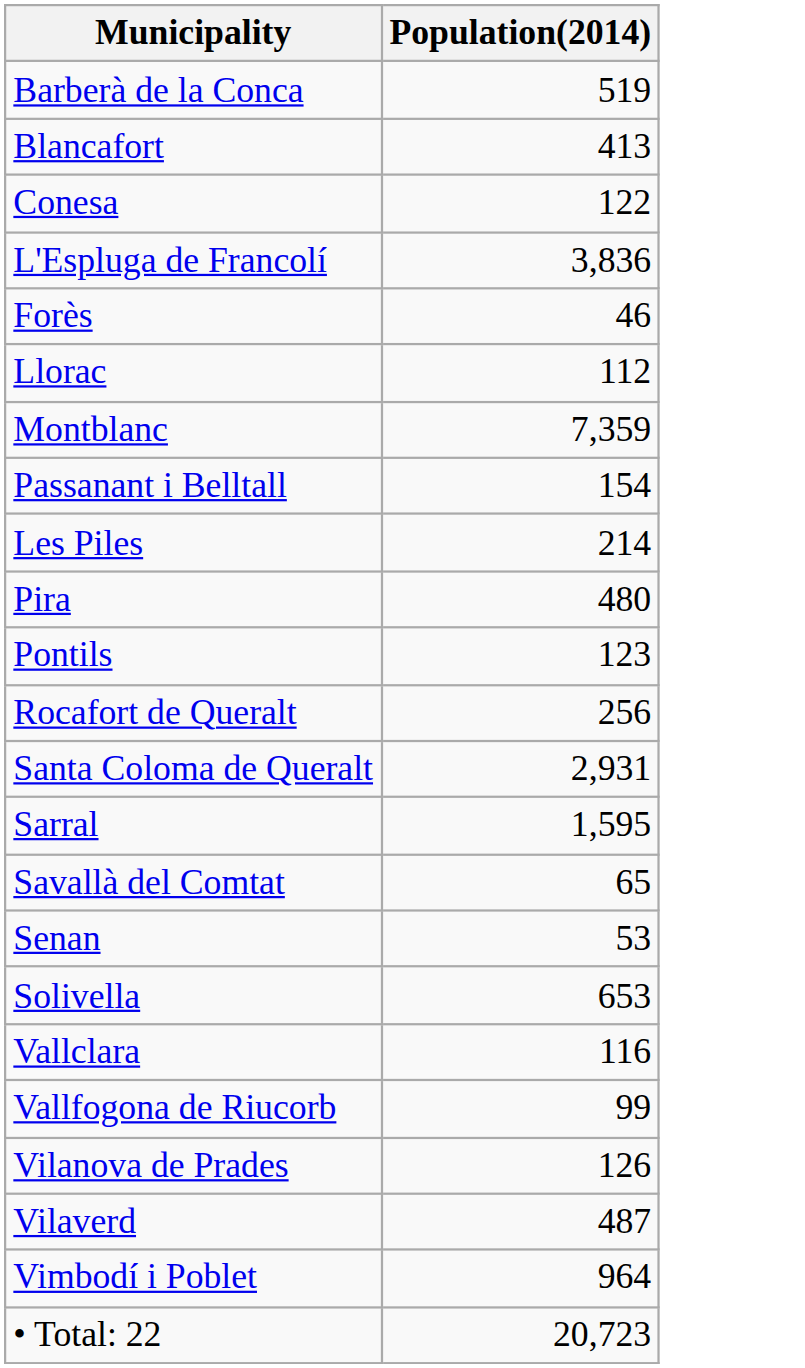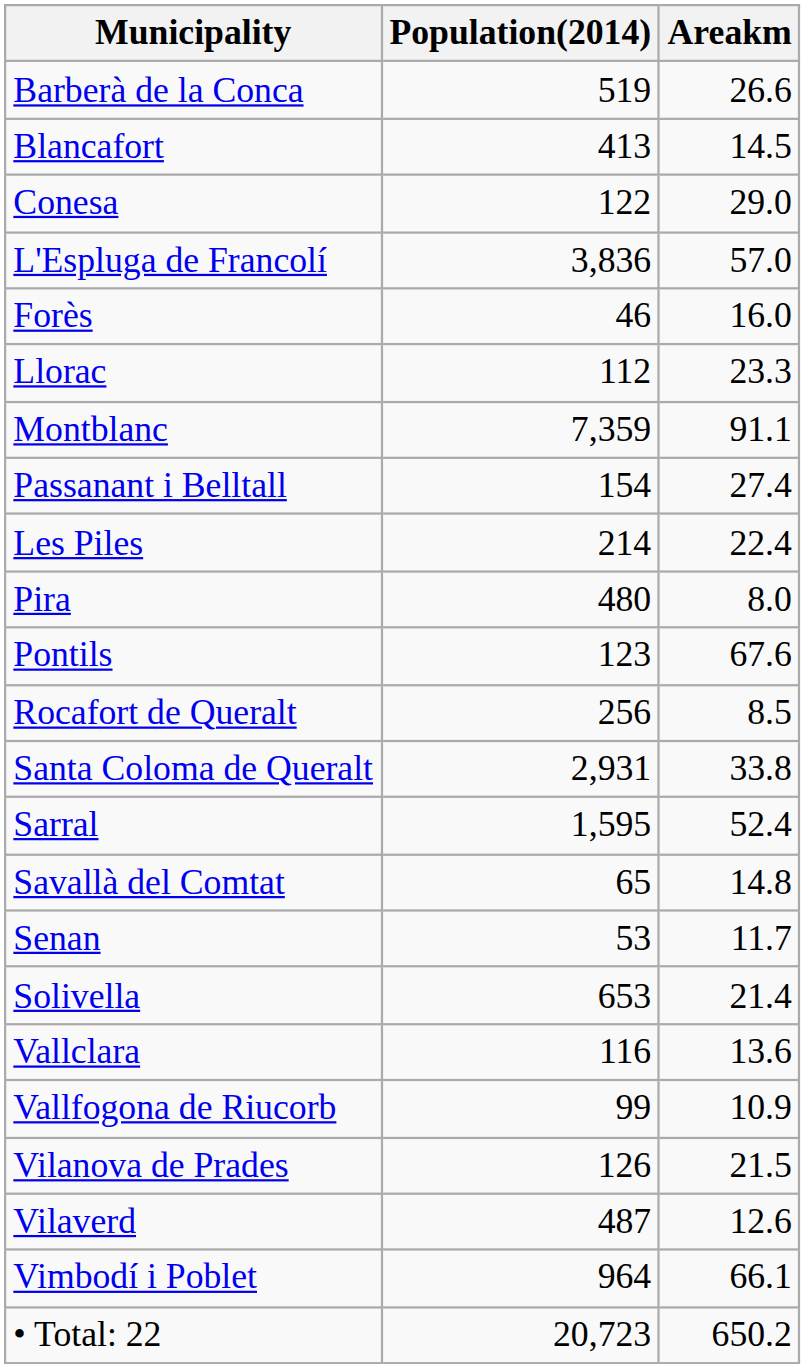+ column: Areakm | 26.6 | 14.5 | 29.0 | 57.0 | 16.0 | 23.3 | 91.1 | 27.4 | 22.4 | 8.0 | 67.6 | 8.5 | 33.8 | 52.4 | 14.8 | 11.7 | 21.4 | 13.6 | 10.9 | 21.5 | 12.6 | 66.1 | 650.2
